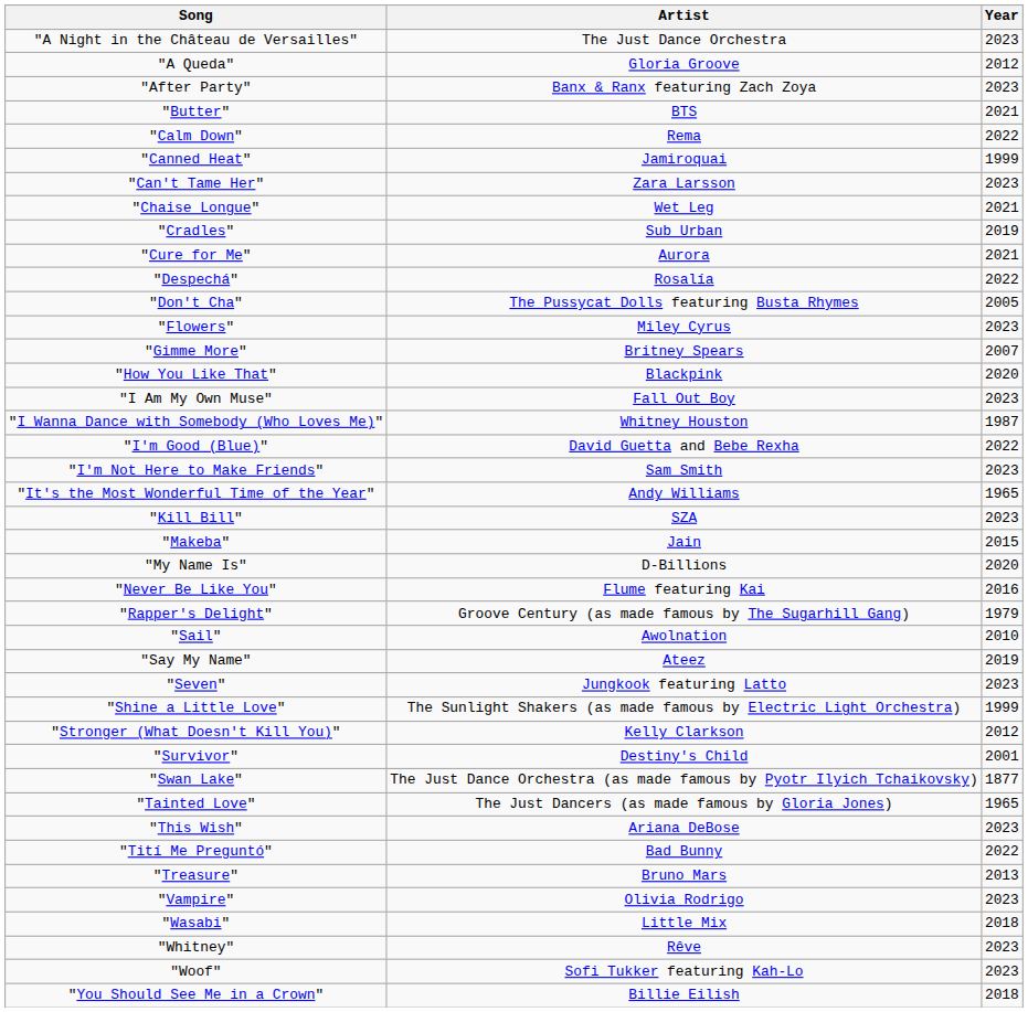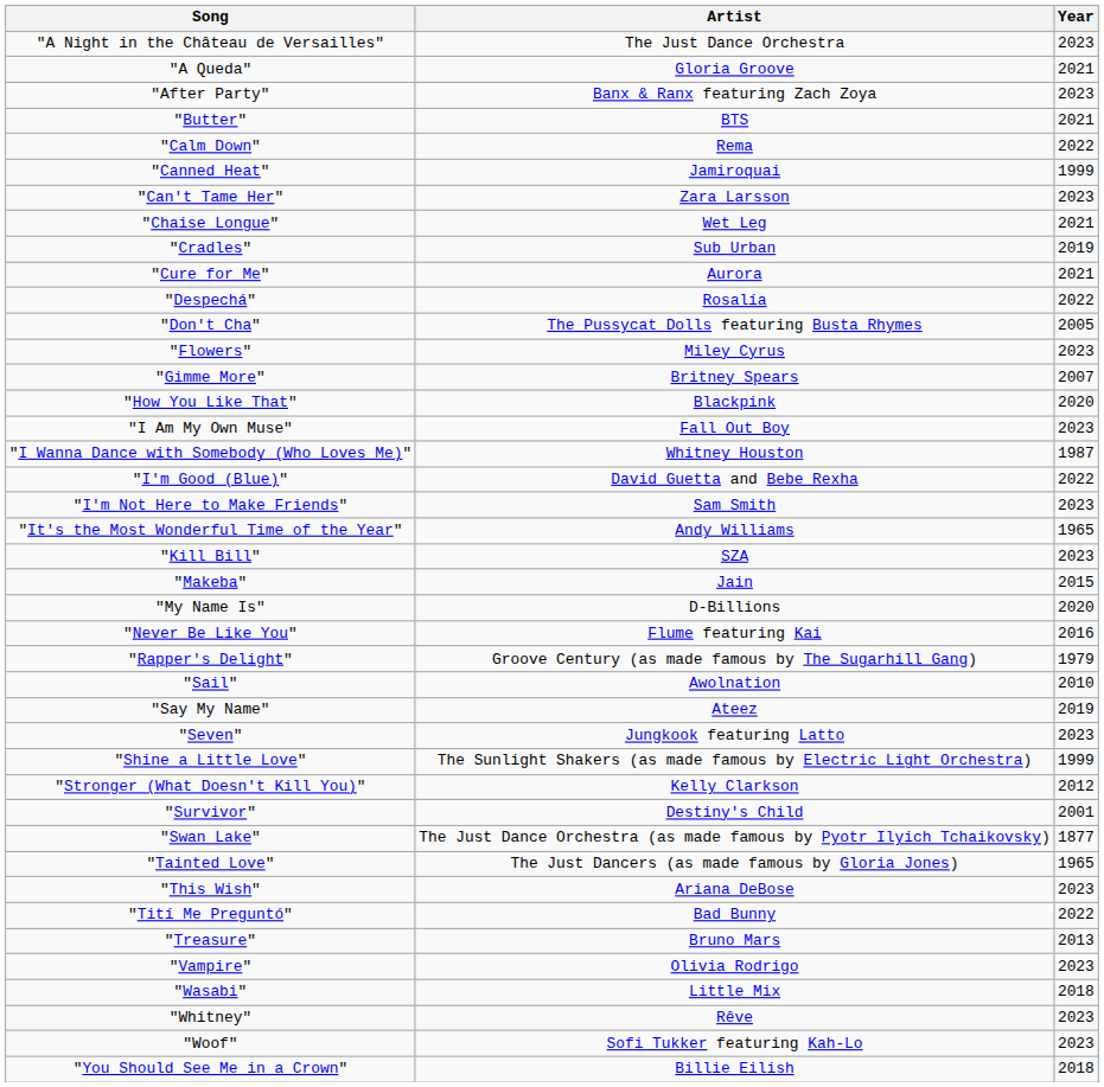"A Queda" | Year: 2012 -> 2021
